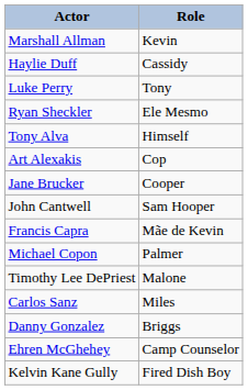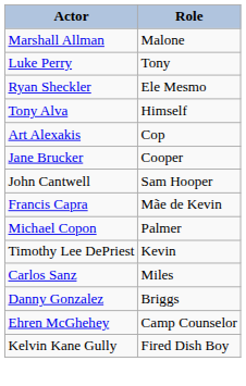Marshall Allman | Role: Kevin -> Malone
- row: Haylie Duff | Cassidy
Timothy Lee DePriest | Role: Malone -> Kevin
